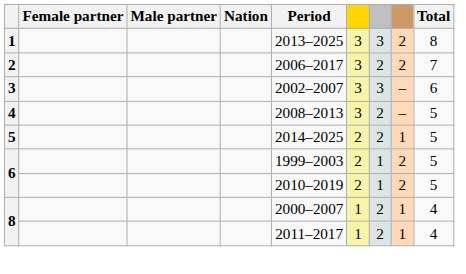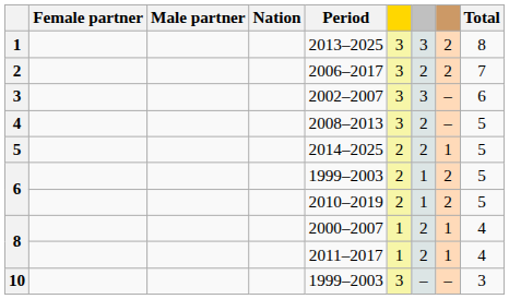+ row: 10 | 1999–2003 | 3 | – | – | 3
